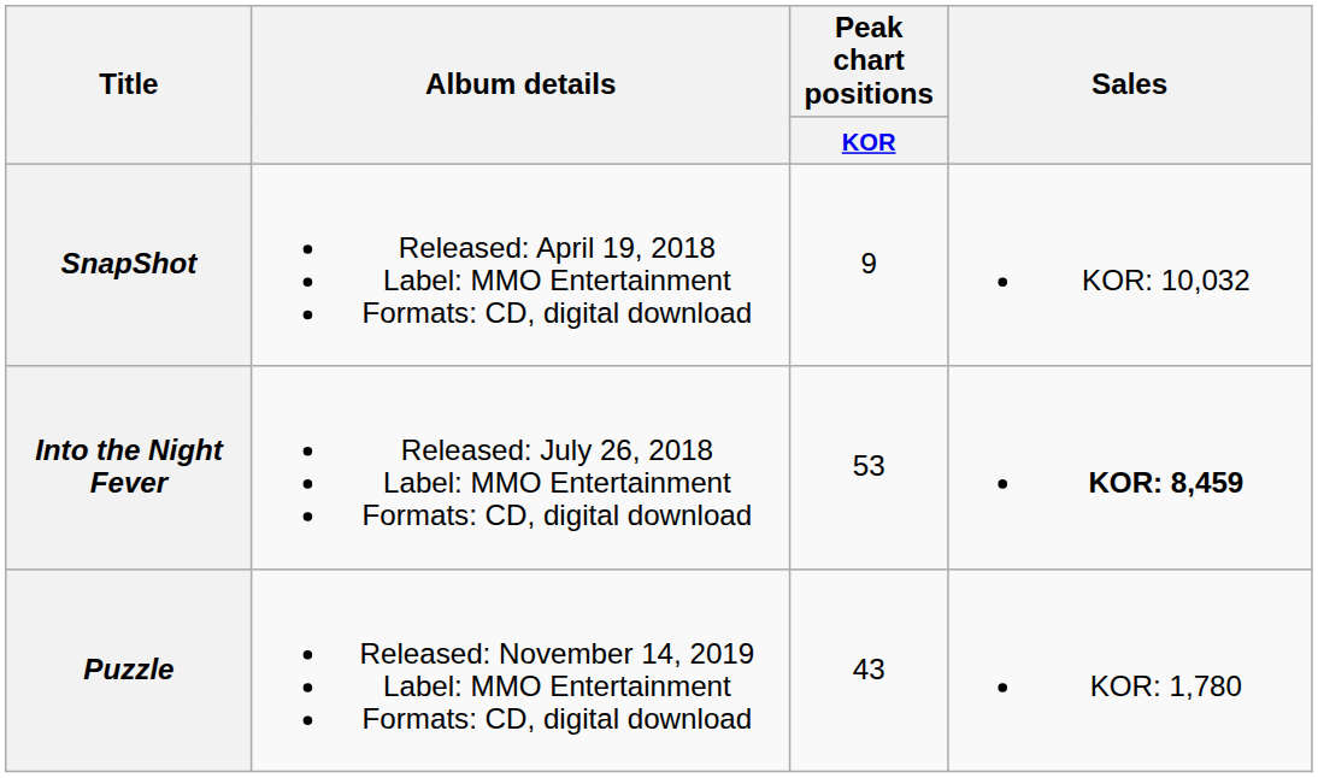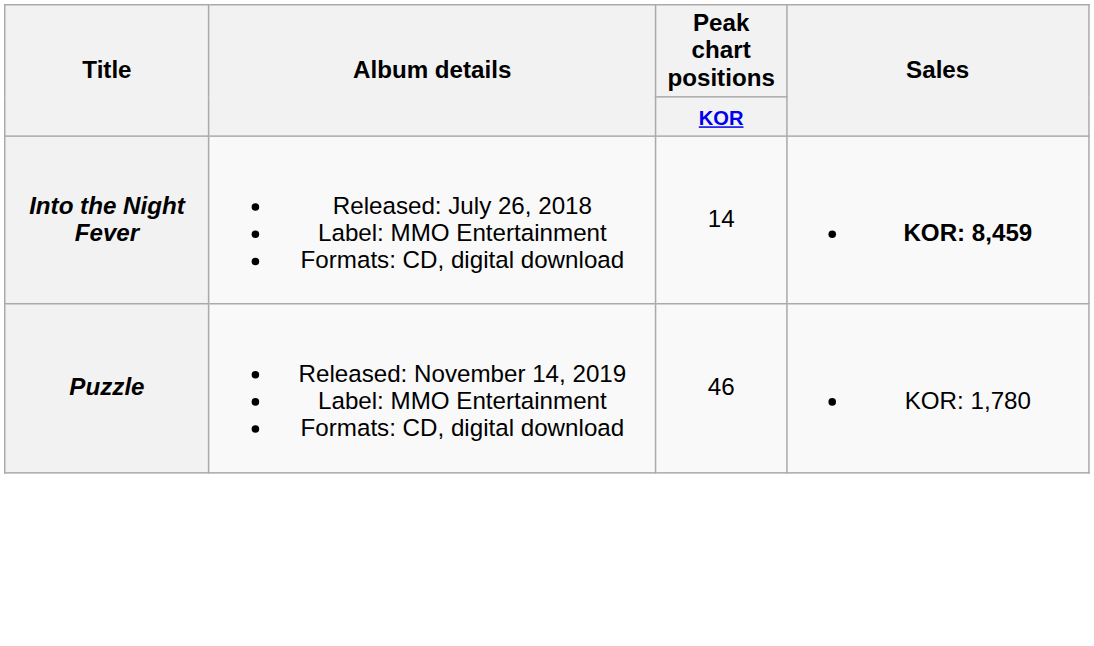- row: SnapShot | Released: April 19, 2018 Label: MMO Entertainment Formats: CD, digital download | 9 | KOR: 10,032
Into the Night Fever | Peak chart positions / KOR: 53 -> 14
Puzzle | Peak chart positions / KOR: 43 -> 46
